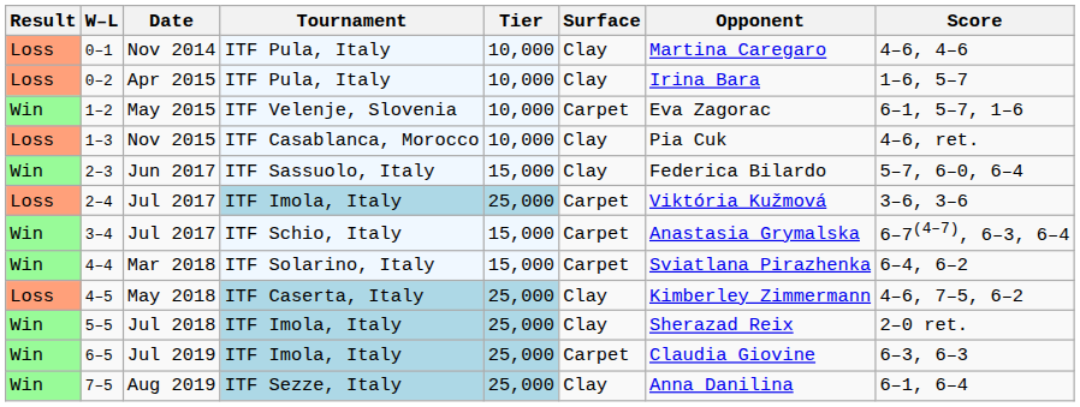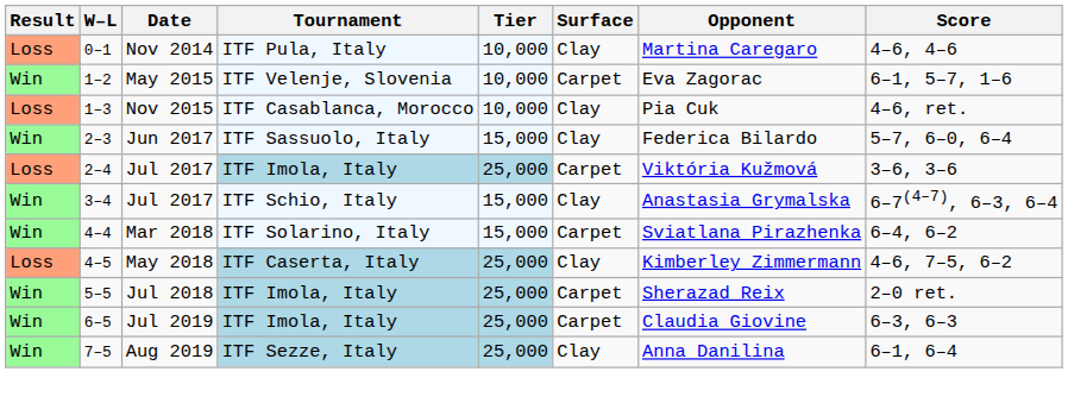- row: Loss | 0–2 | Apr 2015 | ITF Pula, Italy | 10,000 | Clay | Irina Bara | 1–6, 5–7
3–4 / Jul 2017 | Surface: Carpet -> Clay
Jul 2018 | Surface: Clay -> Carpet
